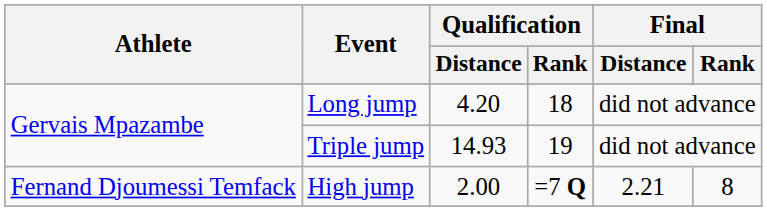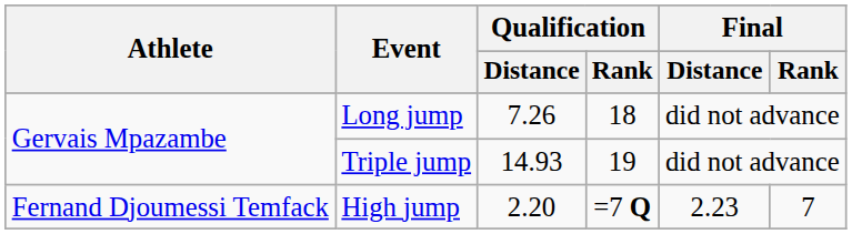Long jump | Qualification / Distance: 4.20 -> 7.26
High jump | Qualification / Distance: 2.00 -> 2.20
High jump | Final / Distance: 2.21 -> 2.23
High jump | Final / Rank: 8 -> 7
